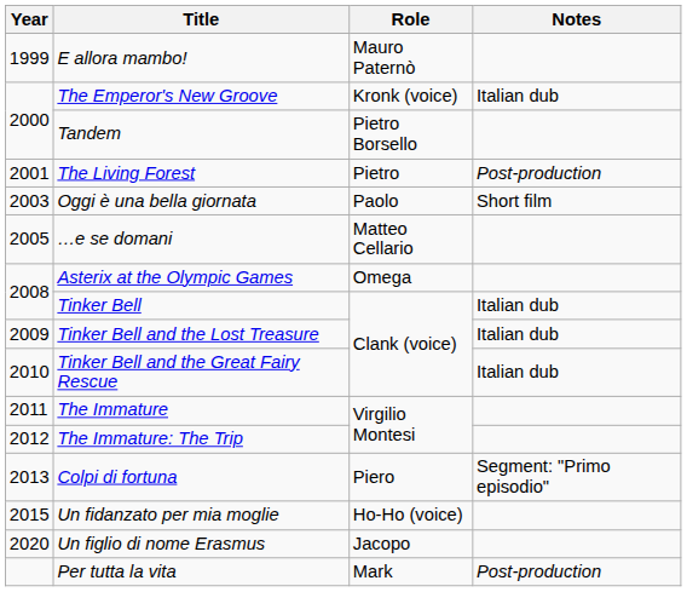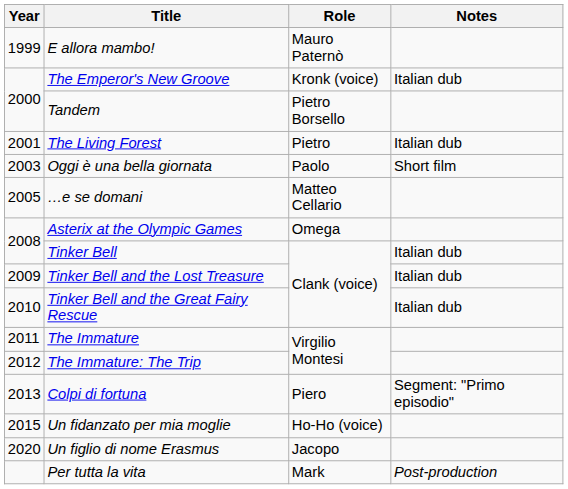The Living Forest | Notes: Post-production -> Italian dub
